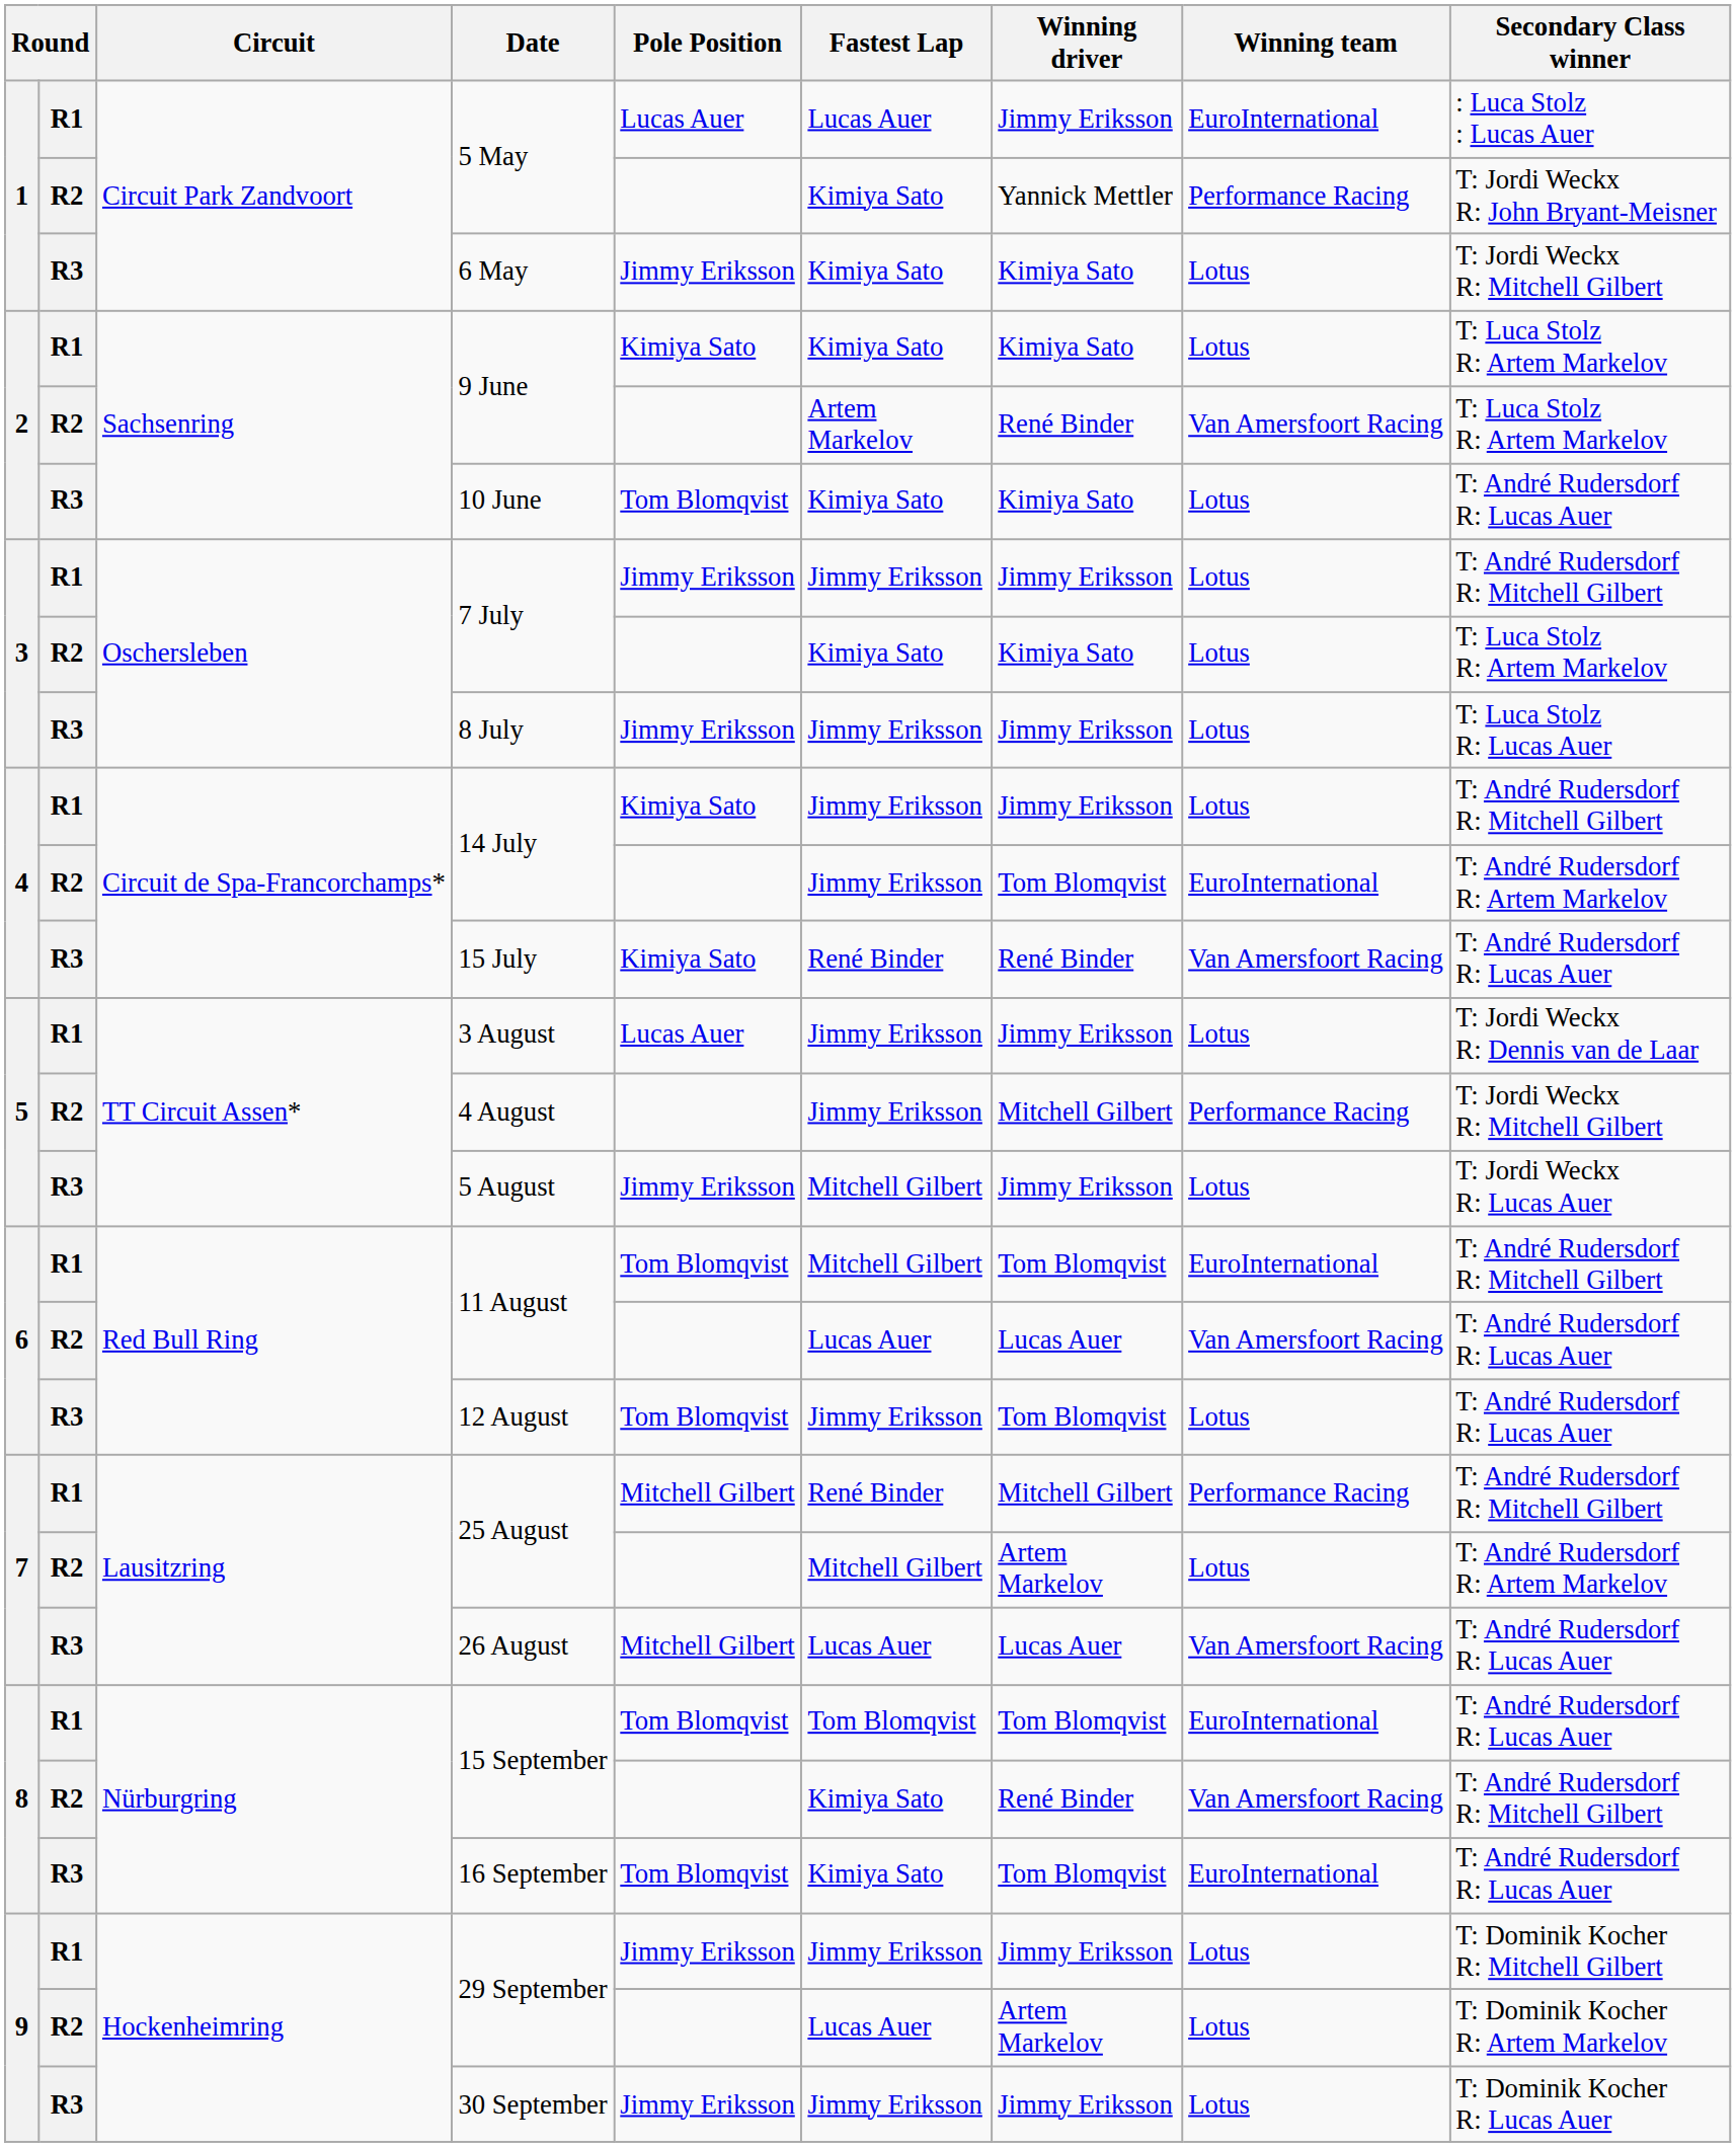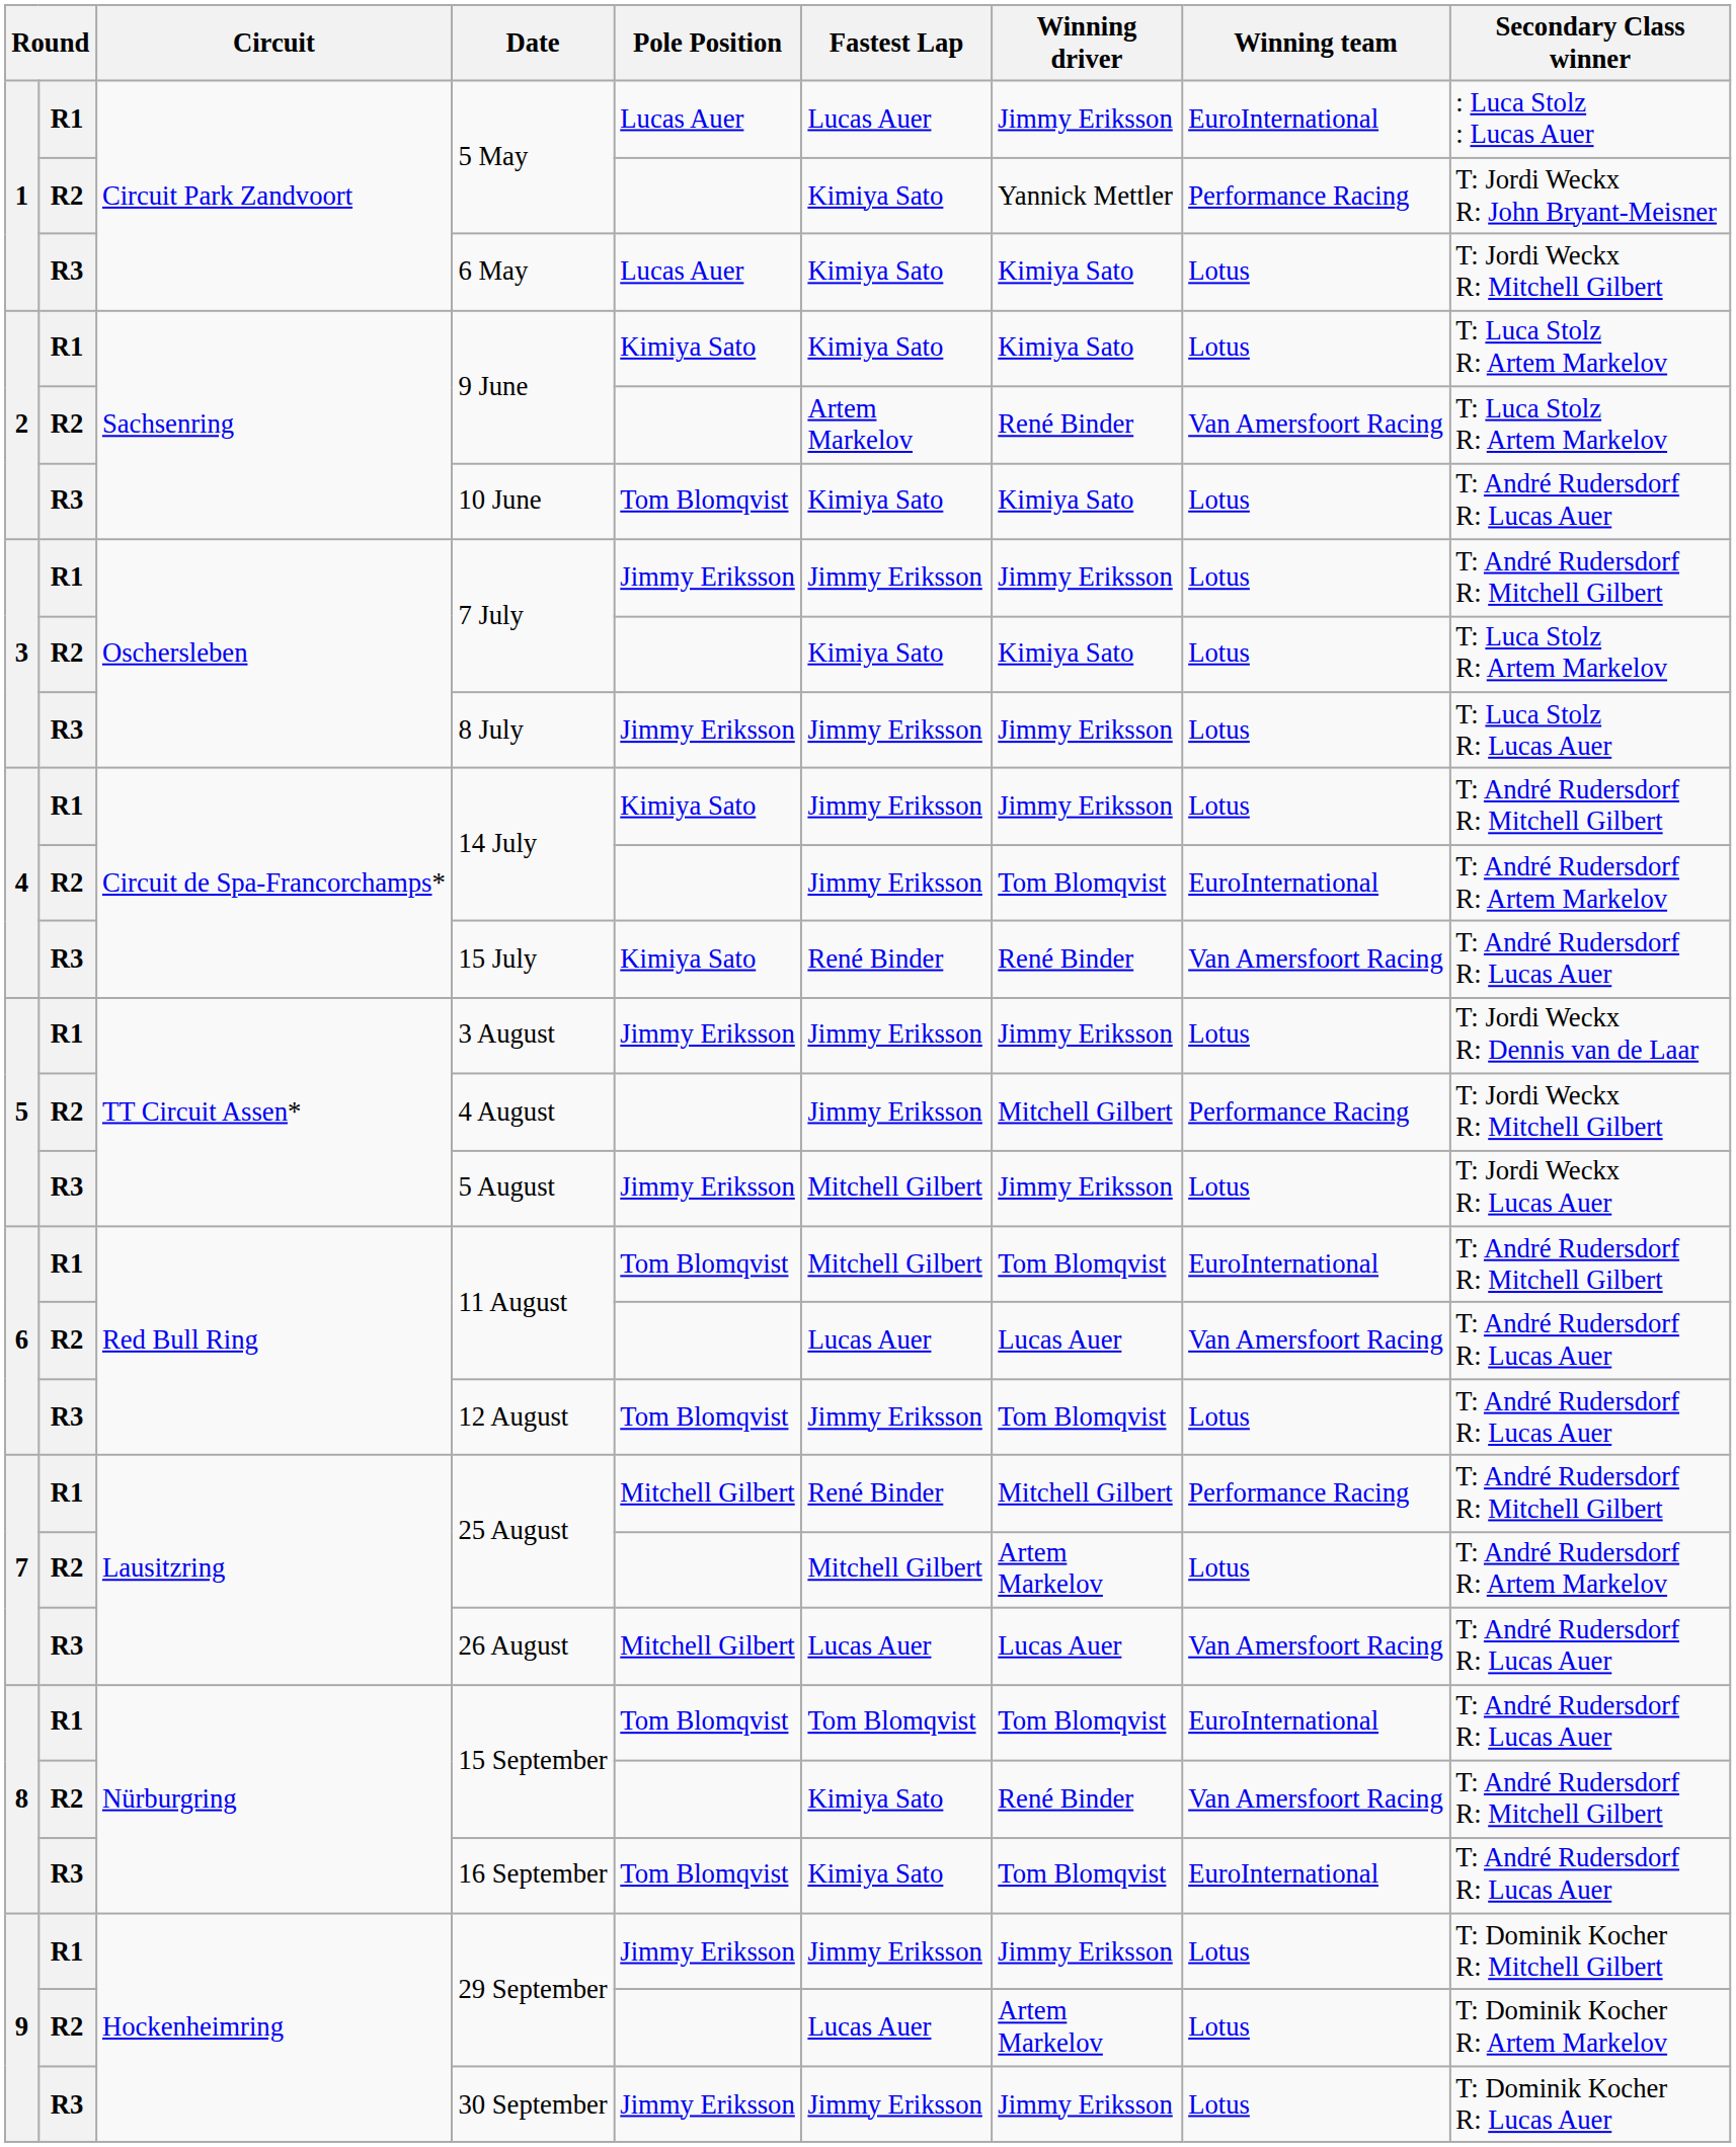6 May | Pole Position: Jimmy Eriksson -> Lucas Auer
3 August | Pole Position: Lucas Auer -> Jimmy Eriksson
